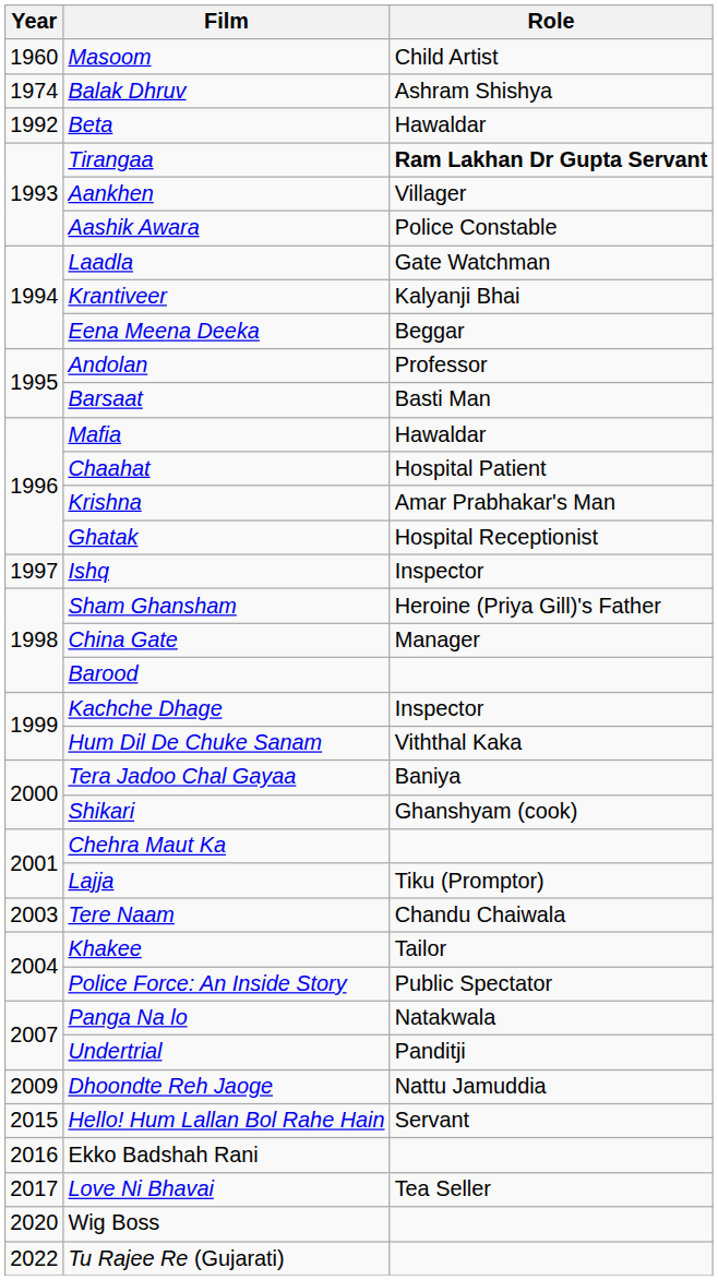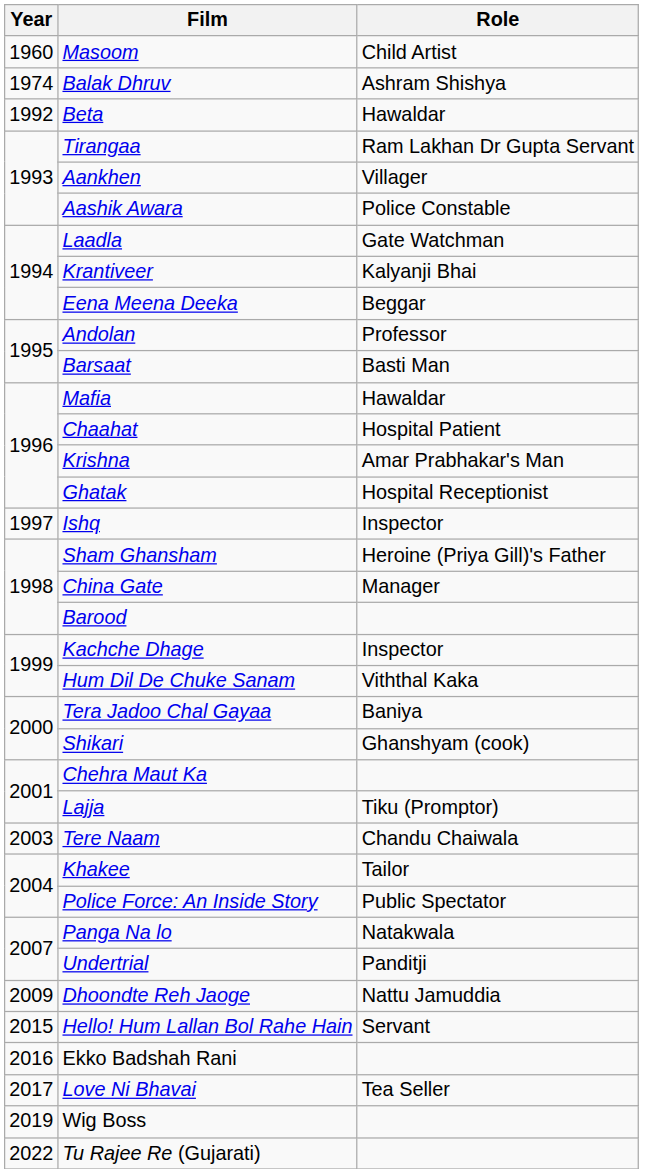Tirangaa | Role: bold -> normal
Wig Boss | Year: 2020 -> 2019
